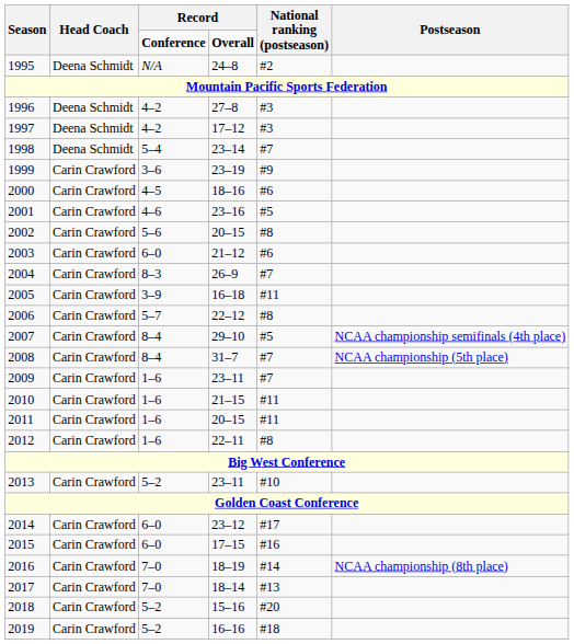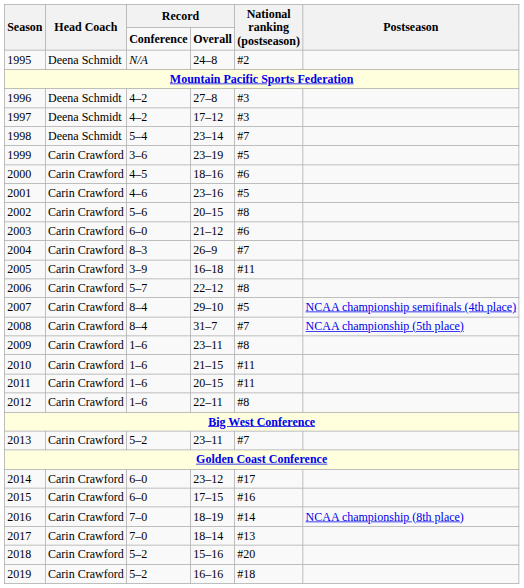1999 | National ranking (postseason): #9 -> #5
2009 | National ranking (postseason): #7 -> #8
2013 | National ranking (postseason): #10 -> #7
